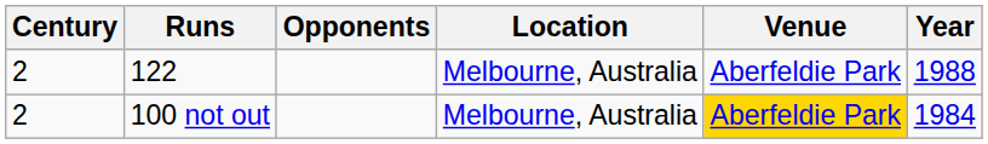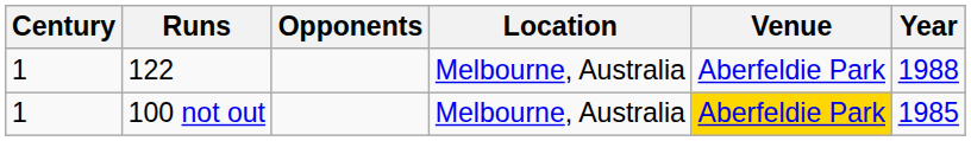122 | Century: 2 -> 1
100 not out | Century: 2 -> 1
100 not out | Year: 1984 -> 1985
